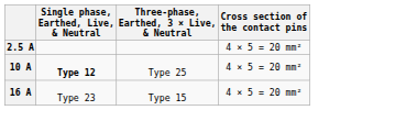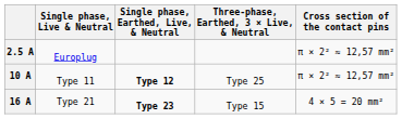+ column: Single phase, Live & Neutral | Europlug | Type 11 | Type 21
2.5 A | Cross section of the contact pins: 4 × 5 = 20 mm² -> π × 2² ≈ 12,57 mm²
10 A | Cross section of the contact pins: 4 × 5 = 20 mm² -> π × 2² ≈ 12,57 mm²
16 A | Single phase, Earthed, Live, & Neutral: normal -> bold
